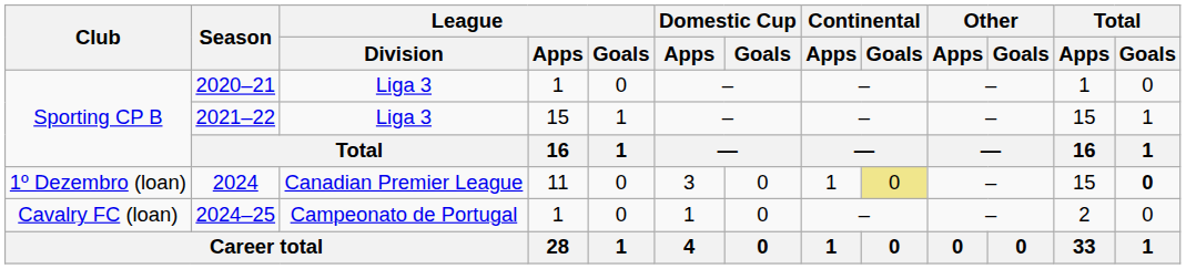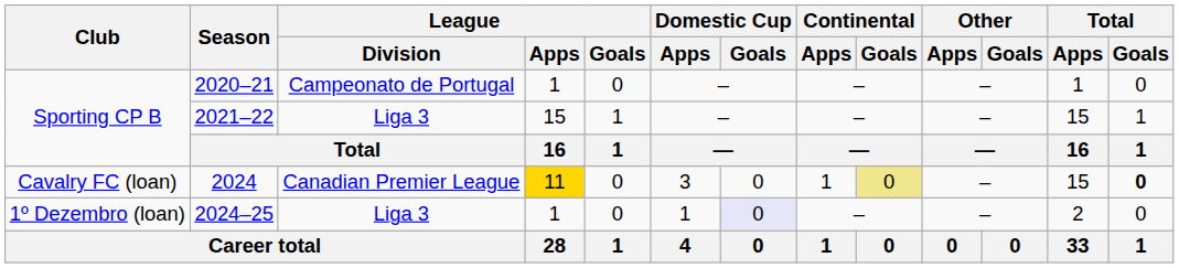2020–21 | League / Division: Liga 3 -> Campeonato de Portugal
2024 | Club: 1º Dezembro (loan) -> Cavalry FC (loan)
2024 | League / Apps: no background -> gold background
2024–25 | Club: Cavalry FC (loan) -> 1º Dezembro (loan)
2024–25 | League / Division: Campeonato de Portugal -> Liga 3
2024–25 | Domestic Cup / Goals: no background -> lavender background
